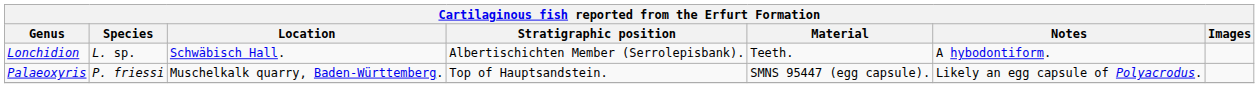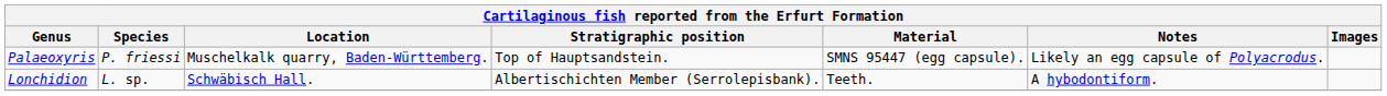rows swapped: Lonchidion <-> Palaeoxyris
